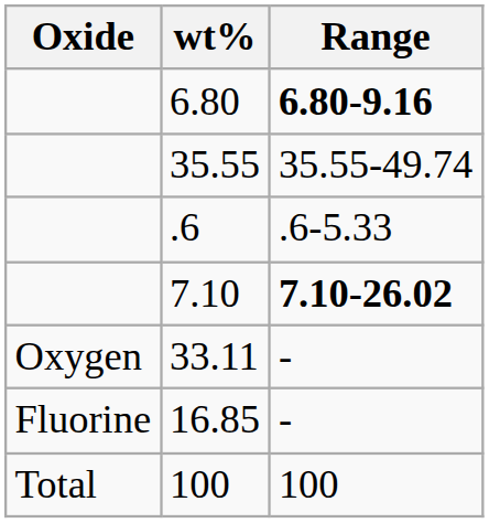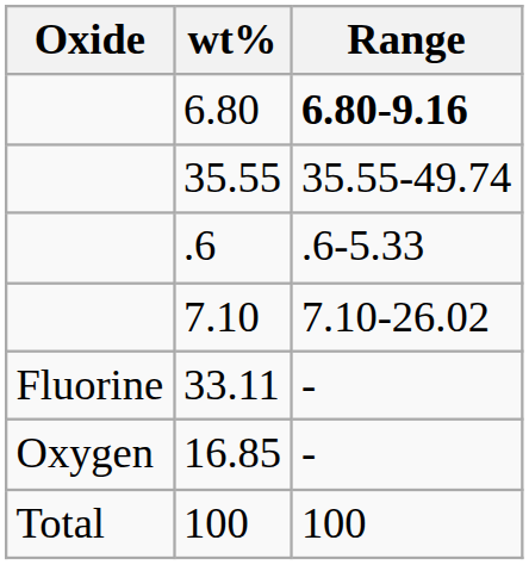7.10 | Range: bold -> normal
33.11 | Oxide: Oxygen -> Fluorine
16.85 | Oxide: Fluorine -> Oxygen
